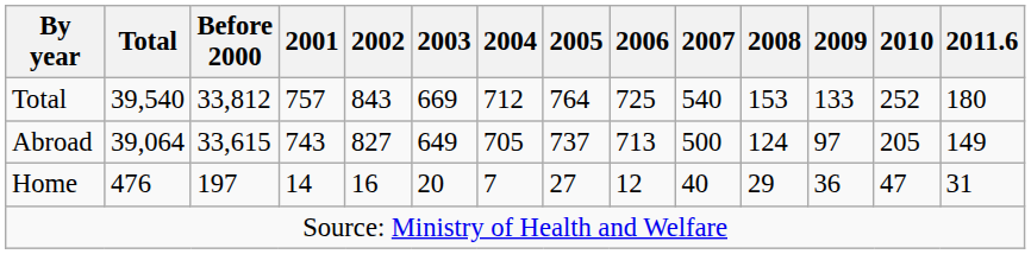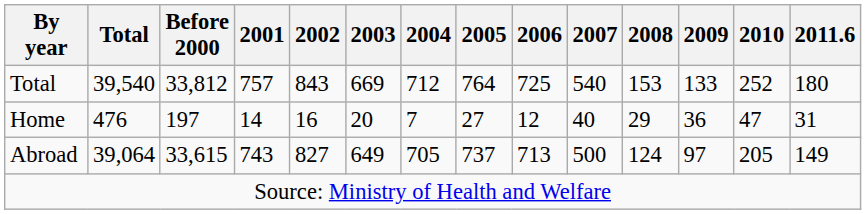rows swapped: Home <-> Abroad
